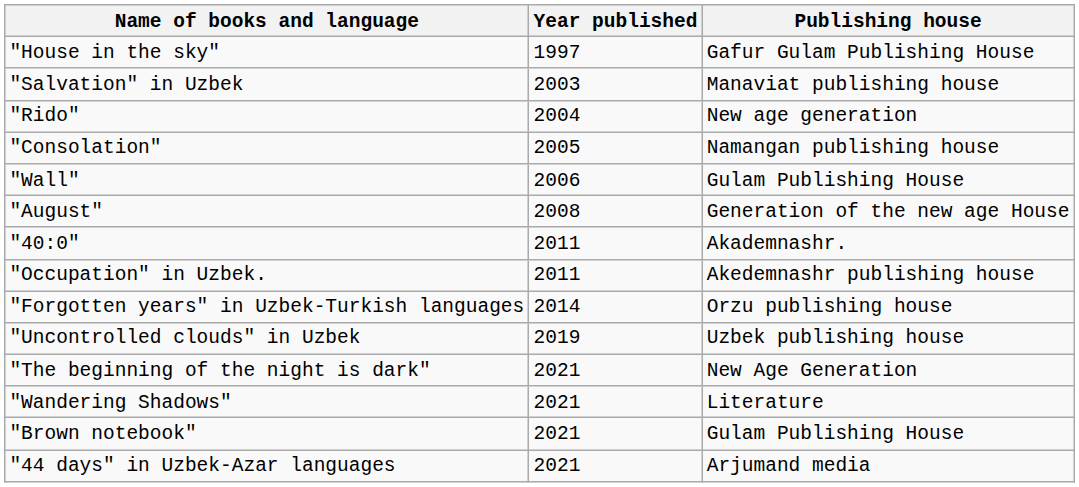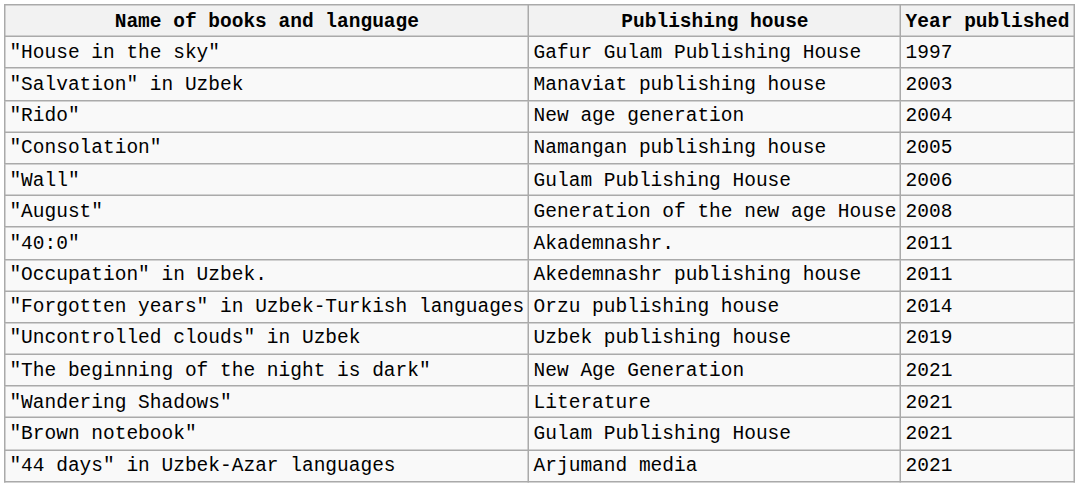columns swapped: Publishing house <-> Year published
